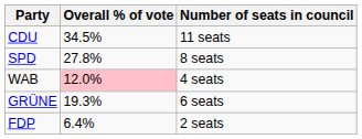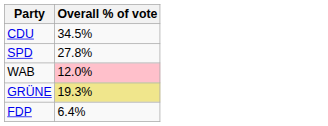- column: Number of seats in council | 11 seats | 8 seats | 4 seats | 6 seats | 2 seats
GRÜNE | Overall % of vote: no background -> khaki background
